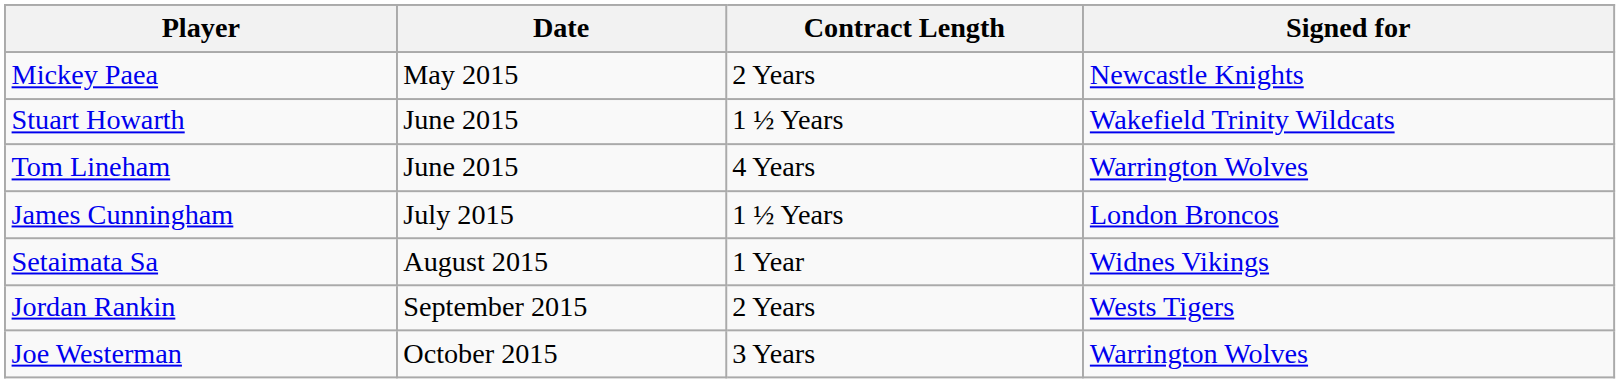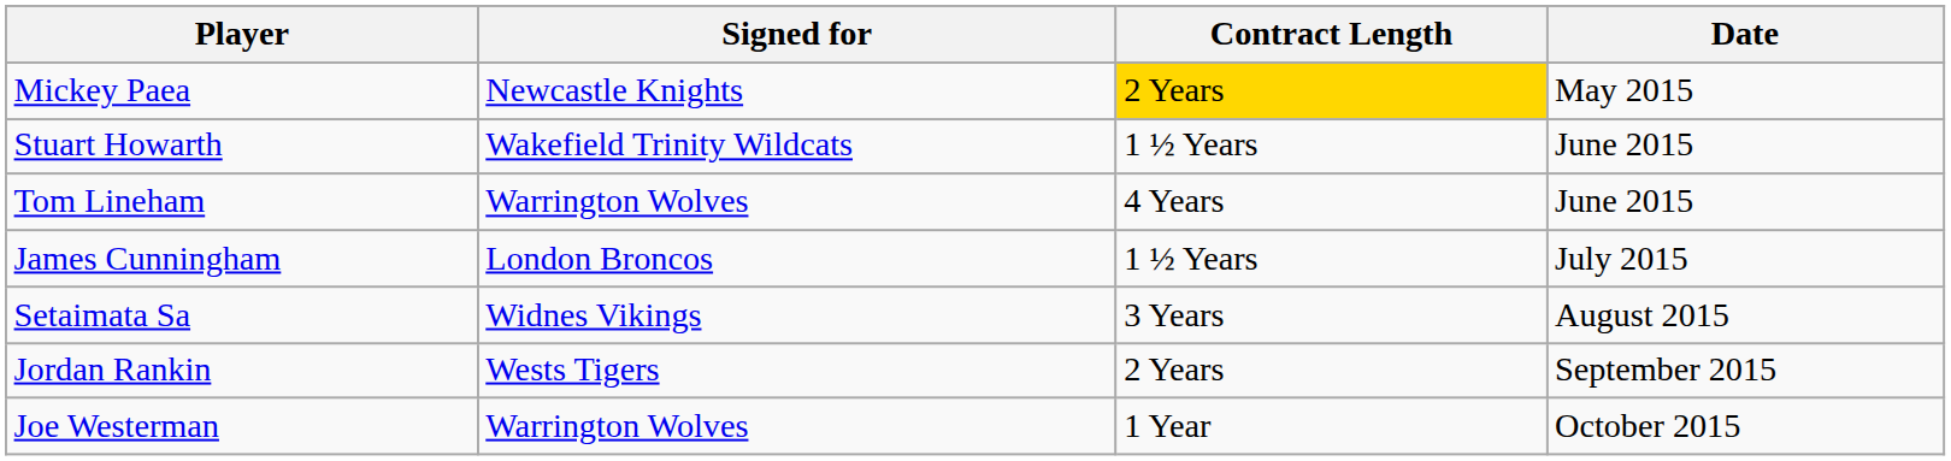columns swapped: Signed for <-> Date
Mickey Paea | Contract Length: no background -> gold background
Setaimata Sa | Contract Length: 1 Year -> 3 Years
Joe Westerman | Contract Length: 3 Years -> 1 Year
